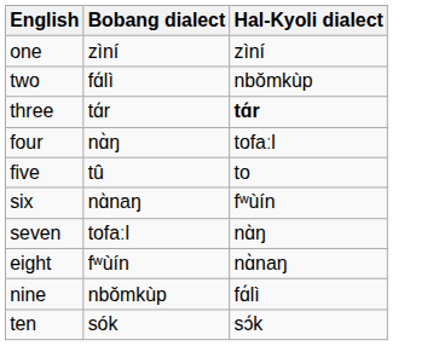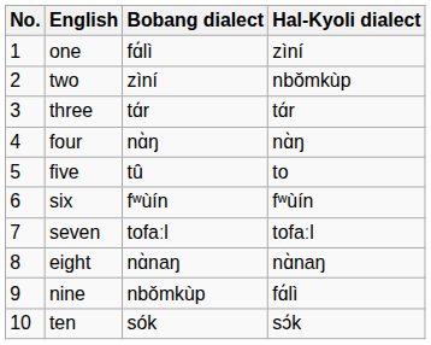+ column: No. | 1 | 2 | 3 | 4 | 5 | 6 | 7 | 8 | 9 | 10
one | Bobang dialect: zìní -> fɑ́lì
two | Bobang dialect: fɑ́lì -> zìní
three | Hal-Kyoli dialect: bold -> normal
four | Hal-Kyoli dialect: tofaːl -> nɑ̀ŋ
six | Bobang dialect: nɑ̀naŋ -> fʷùín
seven | Hal-Kyoli dialect: nɑ̀ŋ -> tofaːl
eight | Bobang dialect: fʷùín -> nɑ̀naŋ
